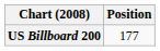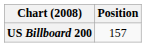US Billboard 200 | Position: 177 -> 157
